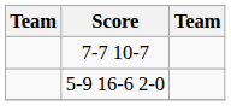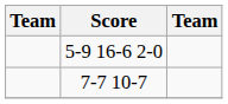rows swapped: 5-9 16-6 2-0 <-> 7-7 10-7
